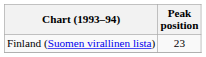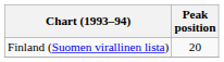Finland (Suomen virallinen lista) | Peak position: 23 -> 20
